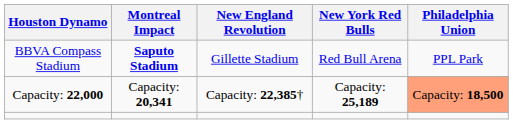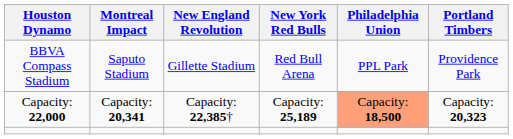+ column: Portland Timbers | Providence Park | Capacity: 20,323
BBVA Compass Stadium | Montreal Impact: bold -> normal
